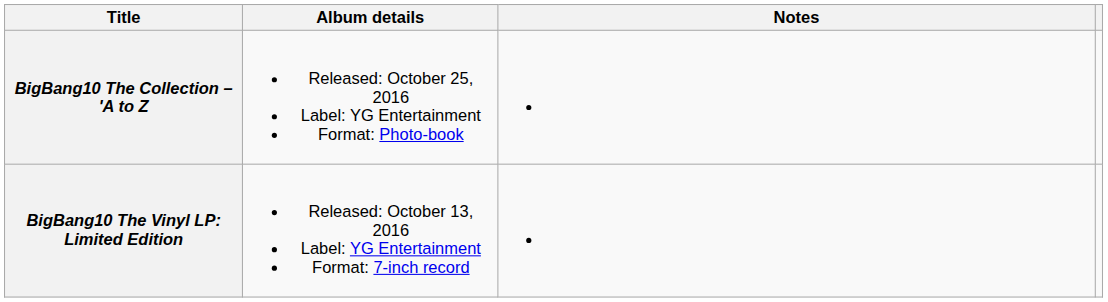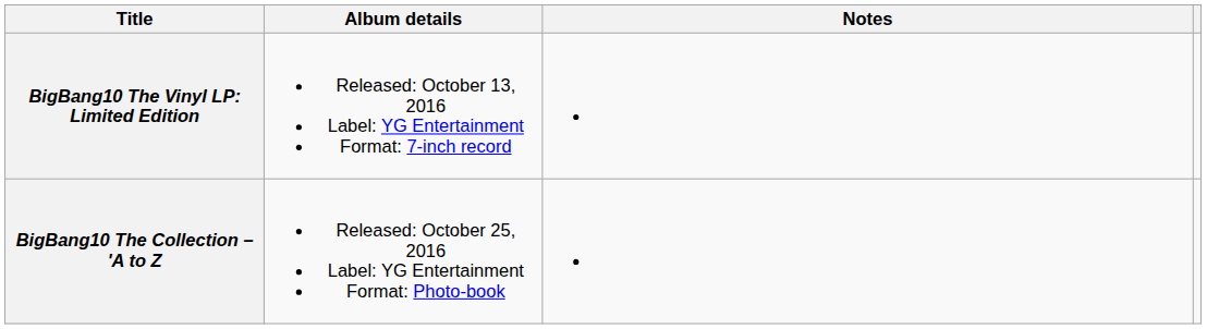rows swapped: BigBang10 The Vinyl LP: Limited Edition <-> BigBang10 The Collection – 'A to Z
